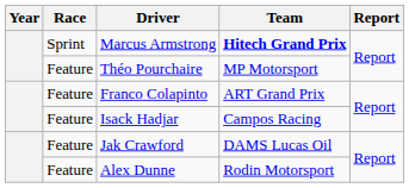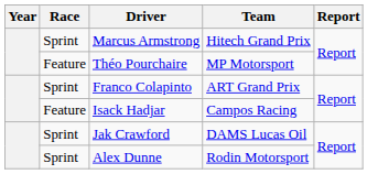Marcus Armstrong | Team: bold -> normal
Franco Colapinto | Race: Feature -> Sprint
Jak Crawford | Race: Feature -> Sprint
Alex Dunne | Race: Feature -> Sprint
